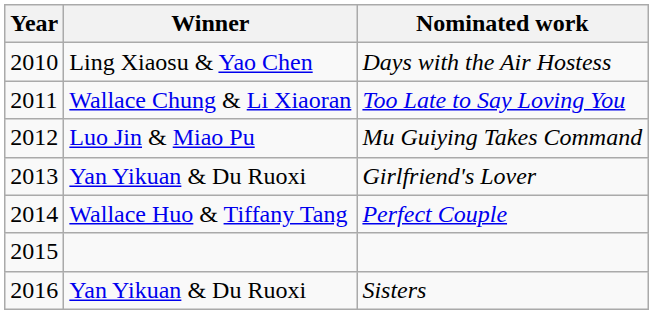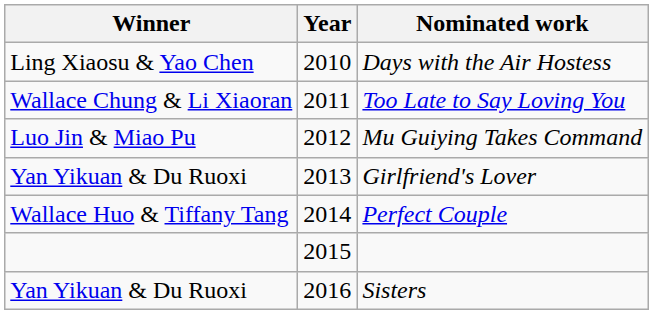columns swapped: Year <-> Winner
